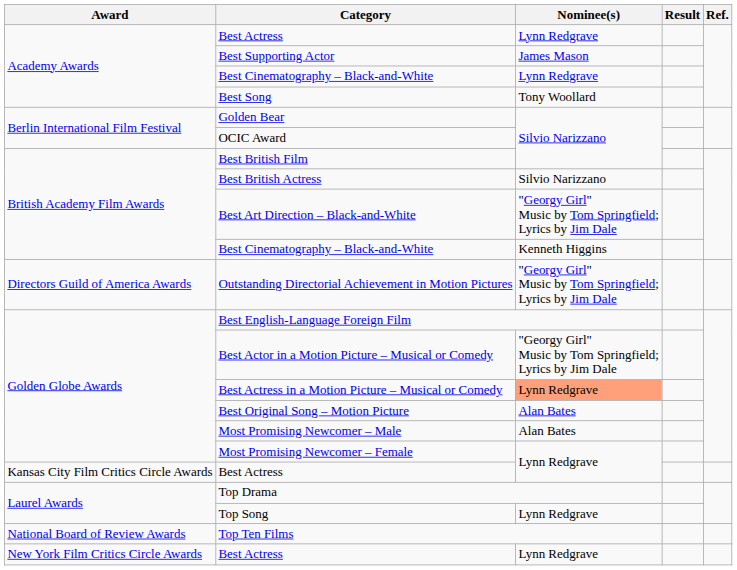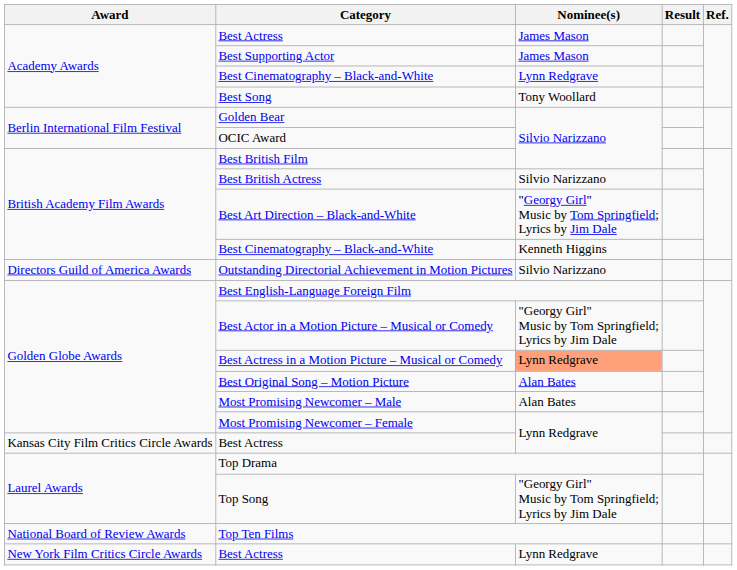Academy Awards / Best Actress | Nominee(s): Lynn Redgrave -> James Mason
Outstanding Directorial Achievement in Motion Pictures | Nominee(s): "Georgy Girl" Music by Tom Springfield; Lyrics by Jim Dale -> Silvio Narizzano
Top Song | Nominee(s): Lynn Redgrave -> "Georgy Girl" Music by Tom Springfield; Lyrics by Jim Dale
